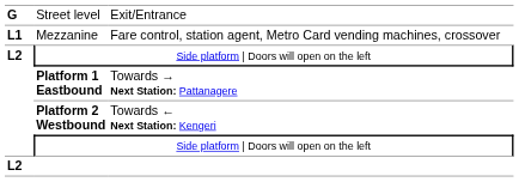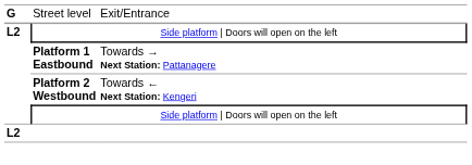- row: L1 | Mezzanine | Fare control, station agent, Metro Card vending machines, crossover
